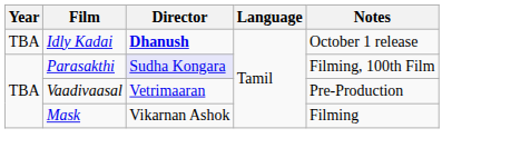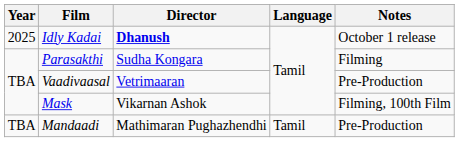Idly Kadai | Year: TBA -> 2025
Parasakthi | Director: lavender background -> no background
Parasakthi | Notes: Filming, 100th Film -> Filming
Mask | Notes: Filming -> Filming, 100th Film
+ row: TBA | Mandaadi | Mathimaran Pughazhendhi | Tamil | Pre-Production
